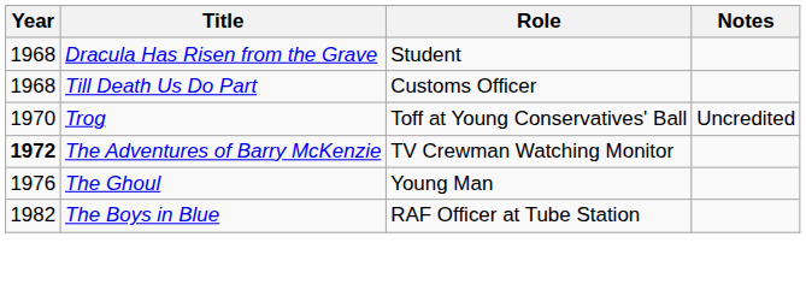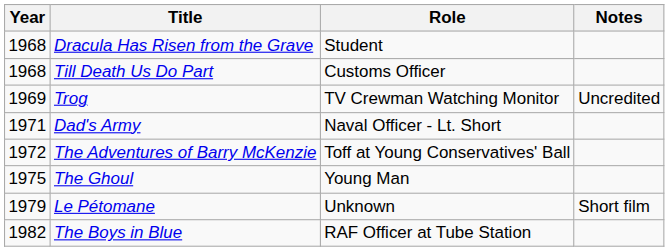Trog | Year: 1970 -> 1969
Trog | Role: Toff at Young Conservatives' Ball -> TV Crewman Watching Monitor
+ row: 1971 | Dad's Army | Naval Officer - Lt. Short
The Adventures of Barry McKenzie | Year: bold -> normal
The Adventures of Barry McKenzie | Role: TV Crewman Watching Monitor -> Toff at Young Conservatives' Ball
The Ghoul | Year: 1976 -> 1975
+ row: 1979 | Le Pétomane | Unknown | Short film
